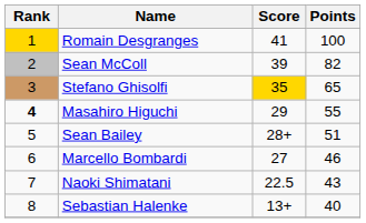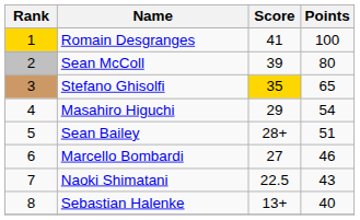Sean McColl | Points: 82 -> 80
Masahiro Higuchi | Rank: bold -> normal
Masahiro Higuchi | Points: 55 -> 54
